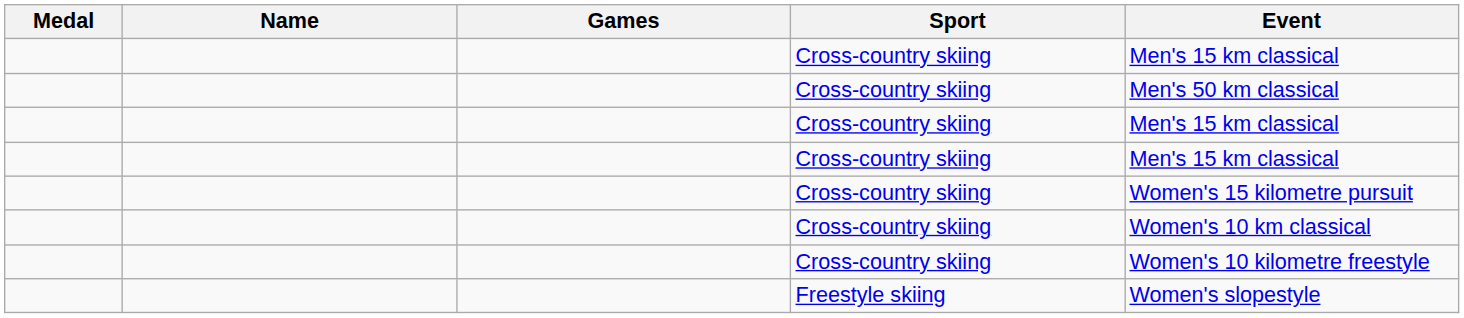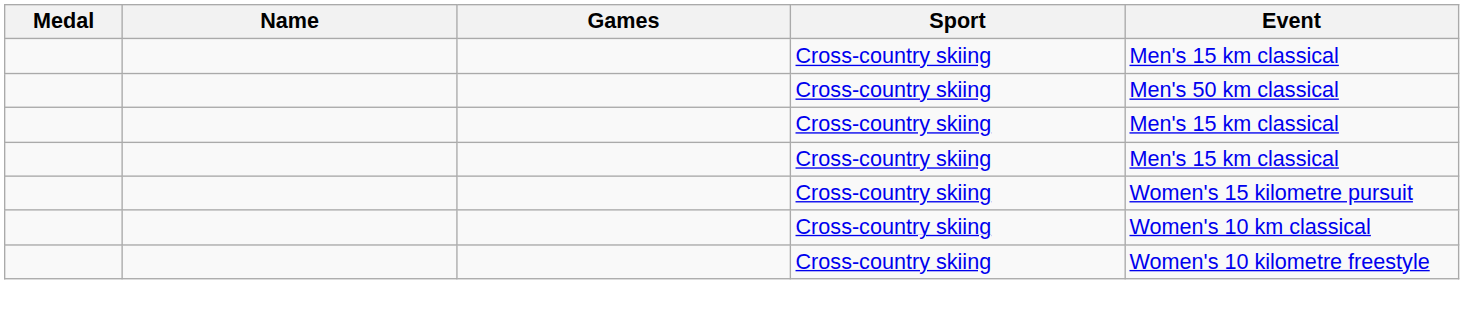- row: Freestyle skiing | Women's slopestyle
